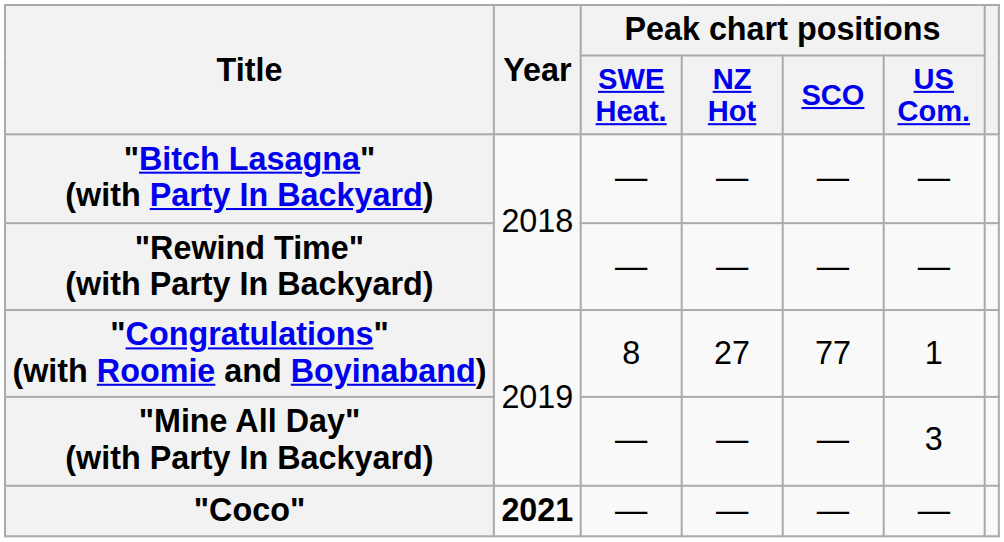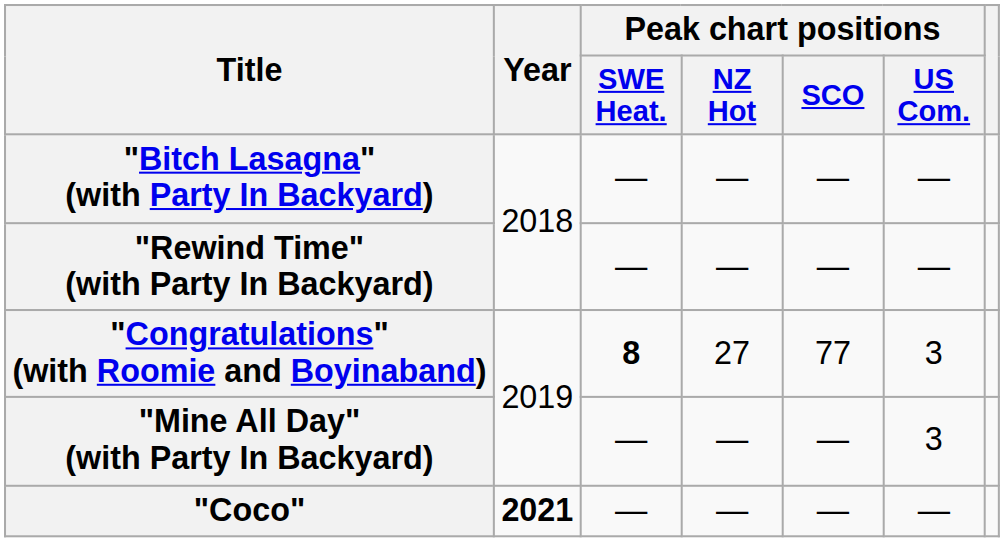"Congratulations" (with Roomie and Boyinaband) | Peak chart positions / SWE Heat.: normal -> bold
"Congratulations" (with Roomie and Boyinaband) | Peak chart positions / US Com.: 1 -> 3
